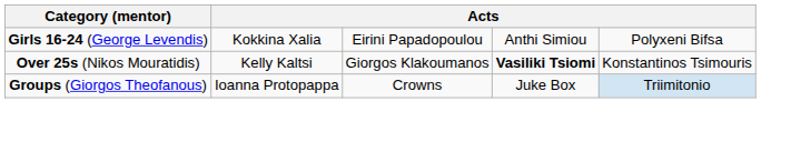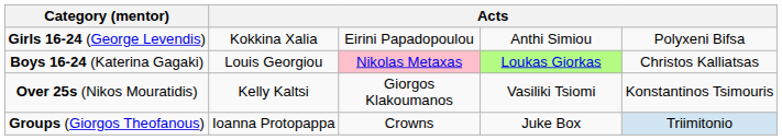+ row: Boys 16-24 (Katerina Gagaki) | Louis Georgiou | Nikolas Metaxas | Loukas Giorkas | Christos Kalliatsas
Over 25s (Nikos Mouratidis) | column 4: bold -> normal
